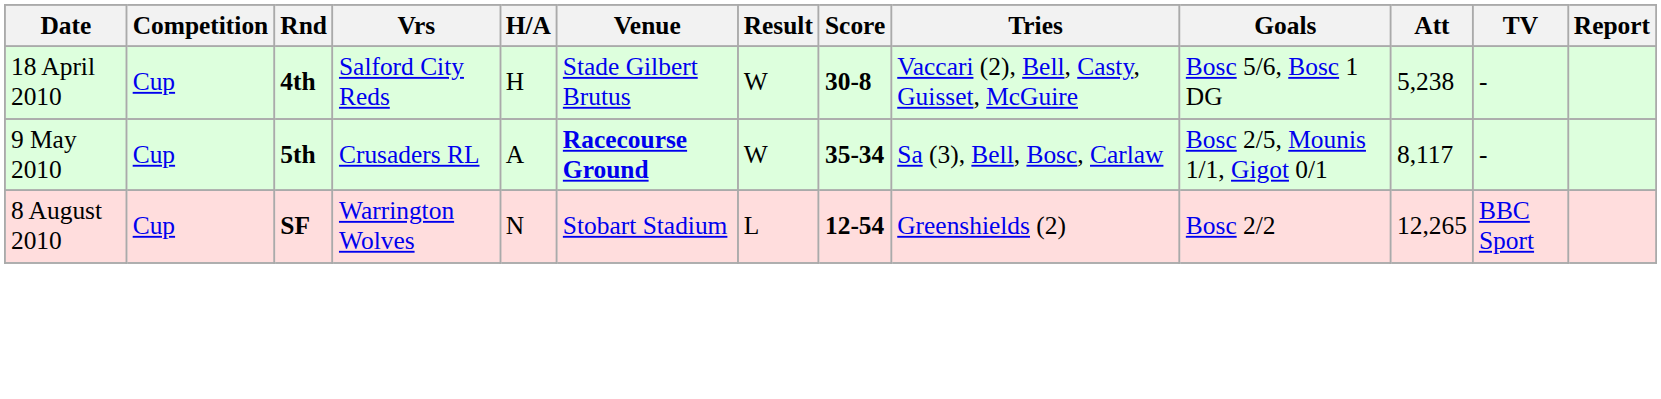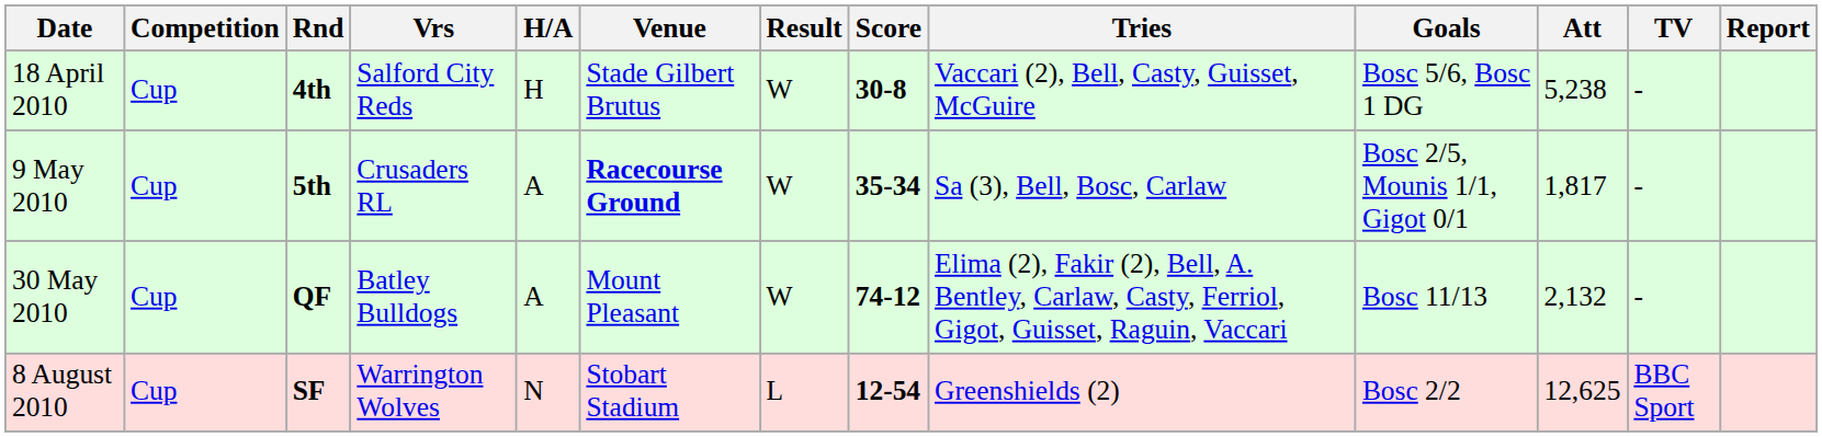9 May 2010 | Att: 8,117 -> 1,817
+ row: 30 May 2010 | Cup | QF | Batley Bulldogs | A | Mount Pleasant | W | 74-12 | Elima (2), Fakir (2), Bell, A. Bentley, Carlaw, Casty, Ferriol, Gigot, Guisset, Raguin, Vaccari | Bosc 11/13 | 2,132 | -
8 August 2010 | Att: 12,265 -> 12,625
